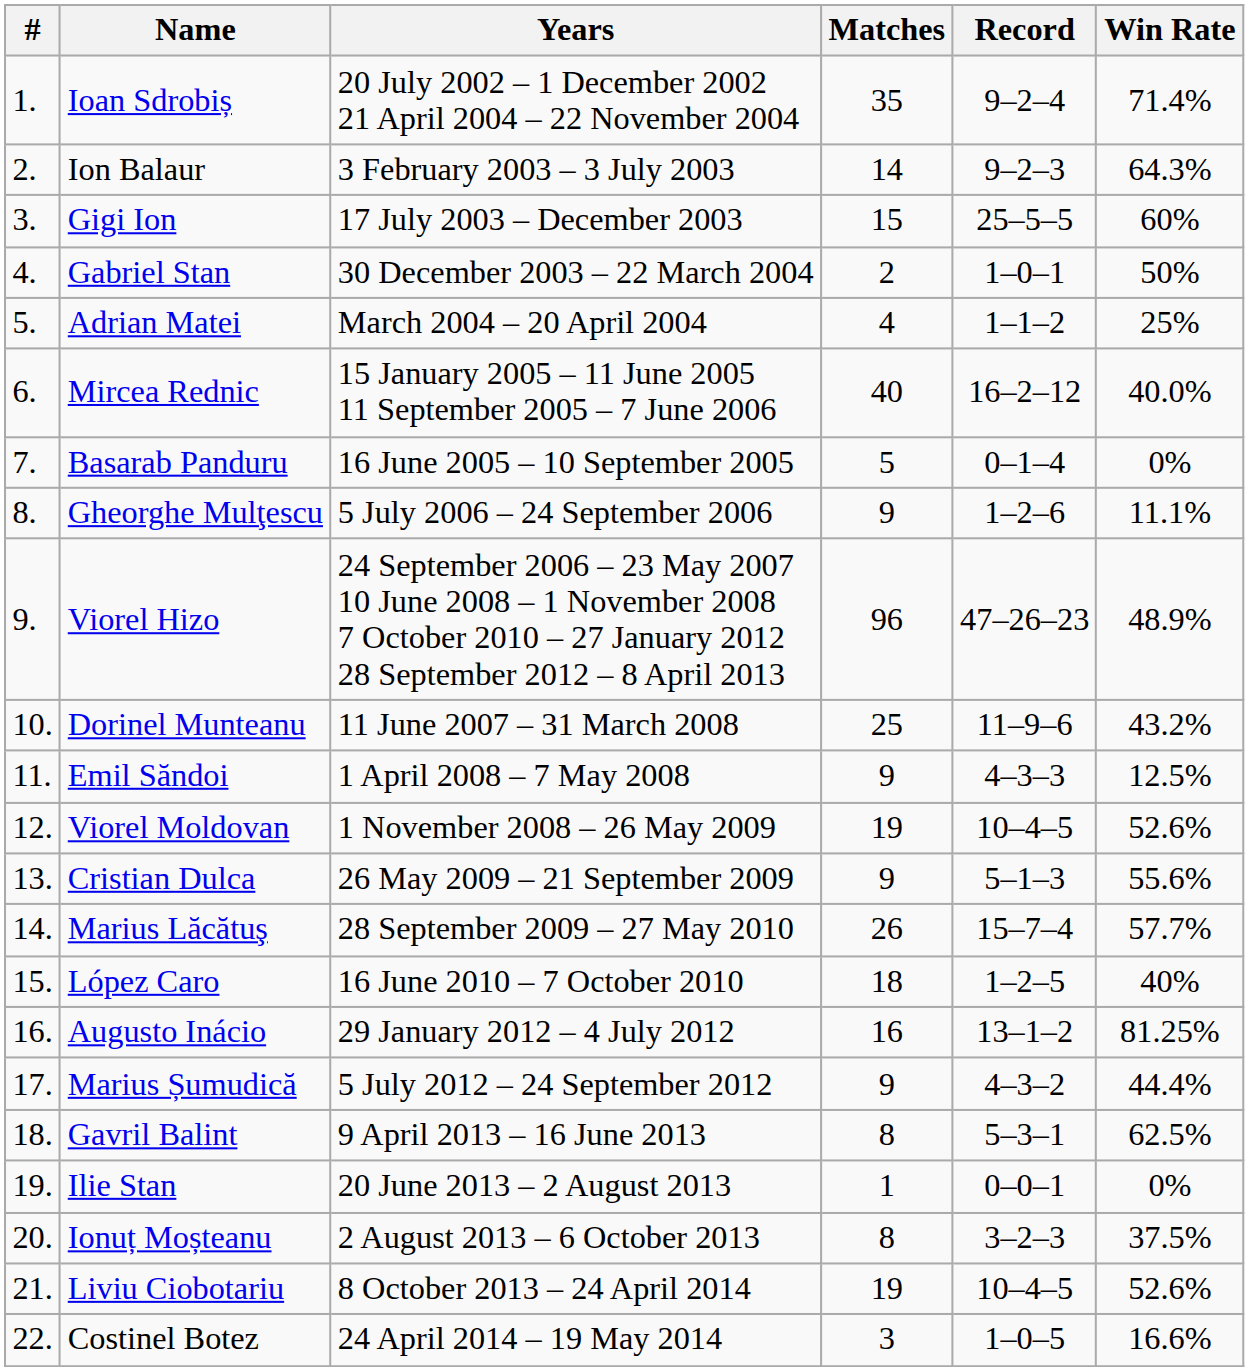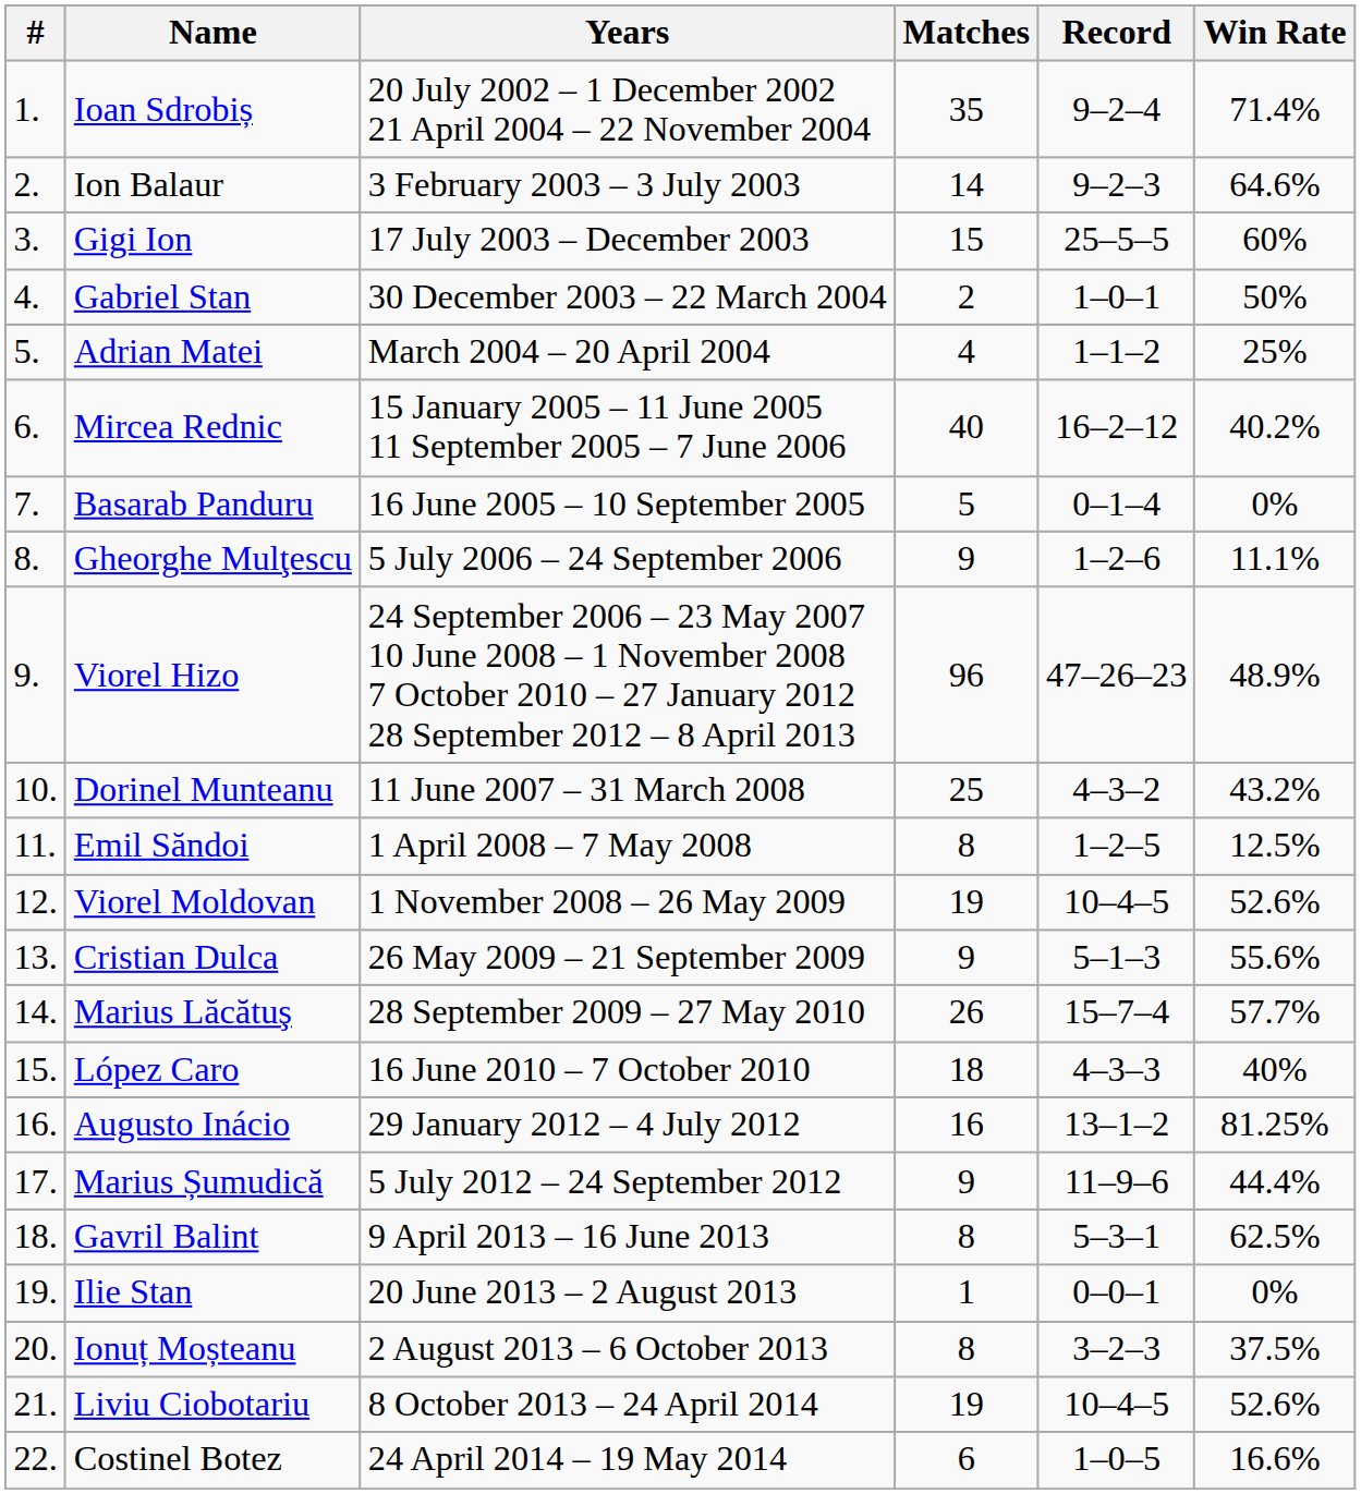Ion Balaur | Win Rate: 64.3% -> 64.6%
Mircea Rednic | Win Rate: 40.0% -> 40.2%
Dorinel Munteanu | Record: 11–9–6 -> 4–3–2
Emil Săndoi | Matches: 9 -> 8
Emil Săndoi | Record: 4–3–3 -> 1–2–5
López Caro | Record: 1–2–5 -> 4–3–3
Marius Șumudică | Record: 4–3–2 -> 11–9–6
Costinel Botez | Matches: 3 -> 6
